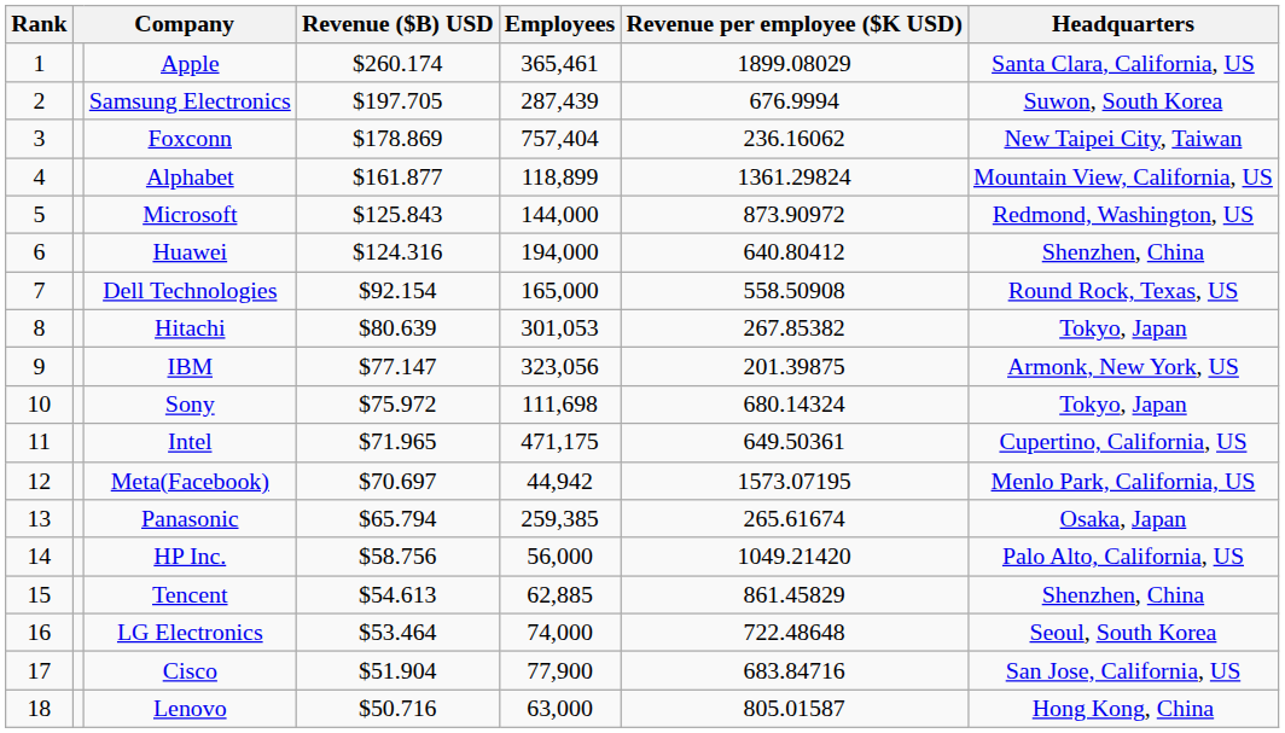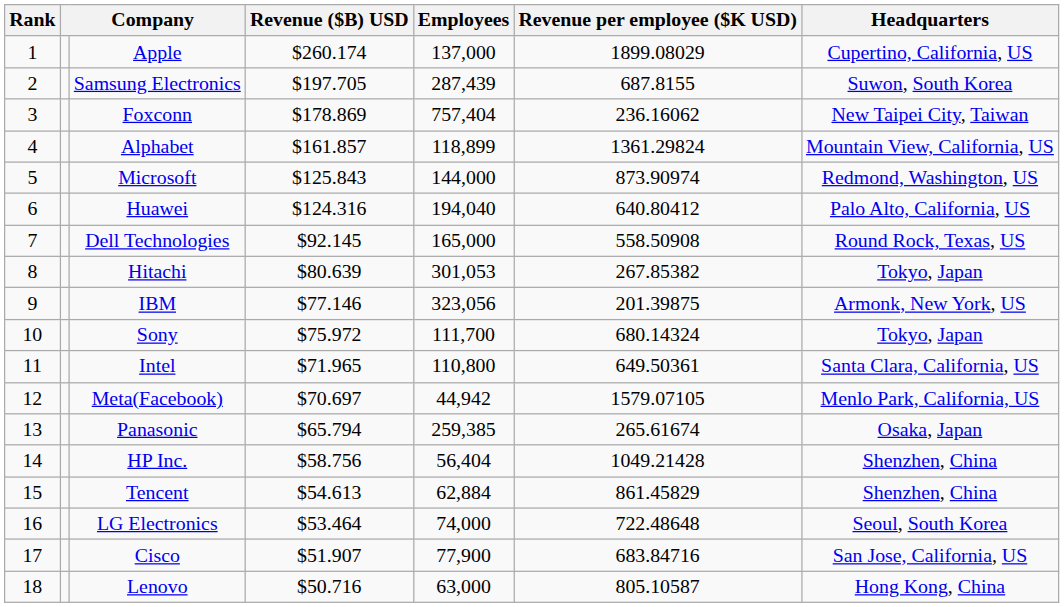Apple | Employees: 365,461 -> 137,000
Apple | Headquarters: Santa Clara, California, US -> Cupertino, California, US
Samsung Electronics | Revenue per employee ($K USD): 676.9994 -> 687.8155
Alphabet | Revenue ($B) USD: $161.877 -> $161.857
Microsoft | Revenue per employee ($K USD): 873.90972 -> 873.90974
Huawei | Employees: 194,000 -> 194,040
Huawei | Headquarters: Shenzhen, China -> Palo Alto, California, US
Dell Technologies | Revenue ($B) USD: $92.154 -> $92.145
IBM | Revenue ($B) USD: $77.147 -> $77.146
Sony | Employees: 111,698 -> 111,700
Intel | Employees: 471,175 -> 110,800
Intel | Headquarters: Cupertino, California, US -> Santa Clara, California, US
Meta(Facebook) | Revenue per employee ($K USD): 1573.07195 -> 1579.07105
HP Inc. | Employees: 56,000 -> 56,404
HP Inc. | Revenue per employee ($K USD): 1049.21420 -> 1049.21428
HP Inc. | Headquarters: Palo Alto, California, US -> Shenzhen, China
Tencent | Employees: 62,885 -> 62,884
Cisco | Revenue ($B) USD: $51.904 -> $51.907
Lenovo | Revenue per employee ($K USD): 805.01587 -> 805.10587
